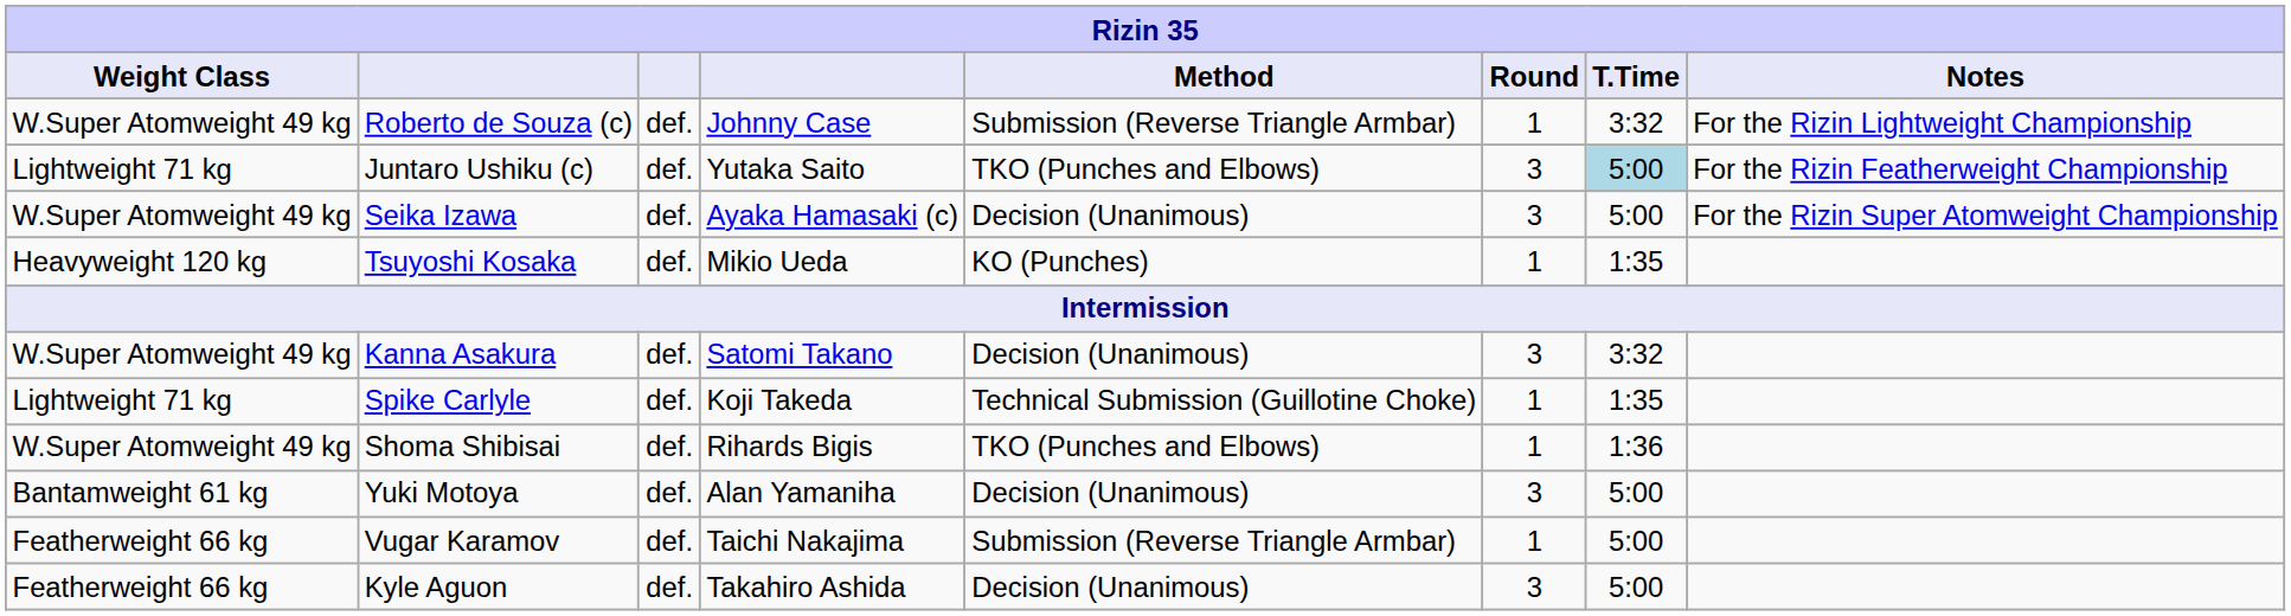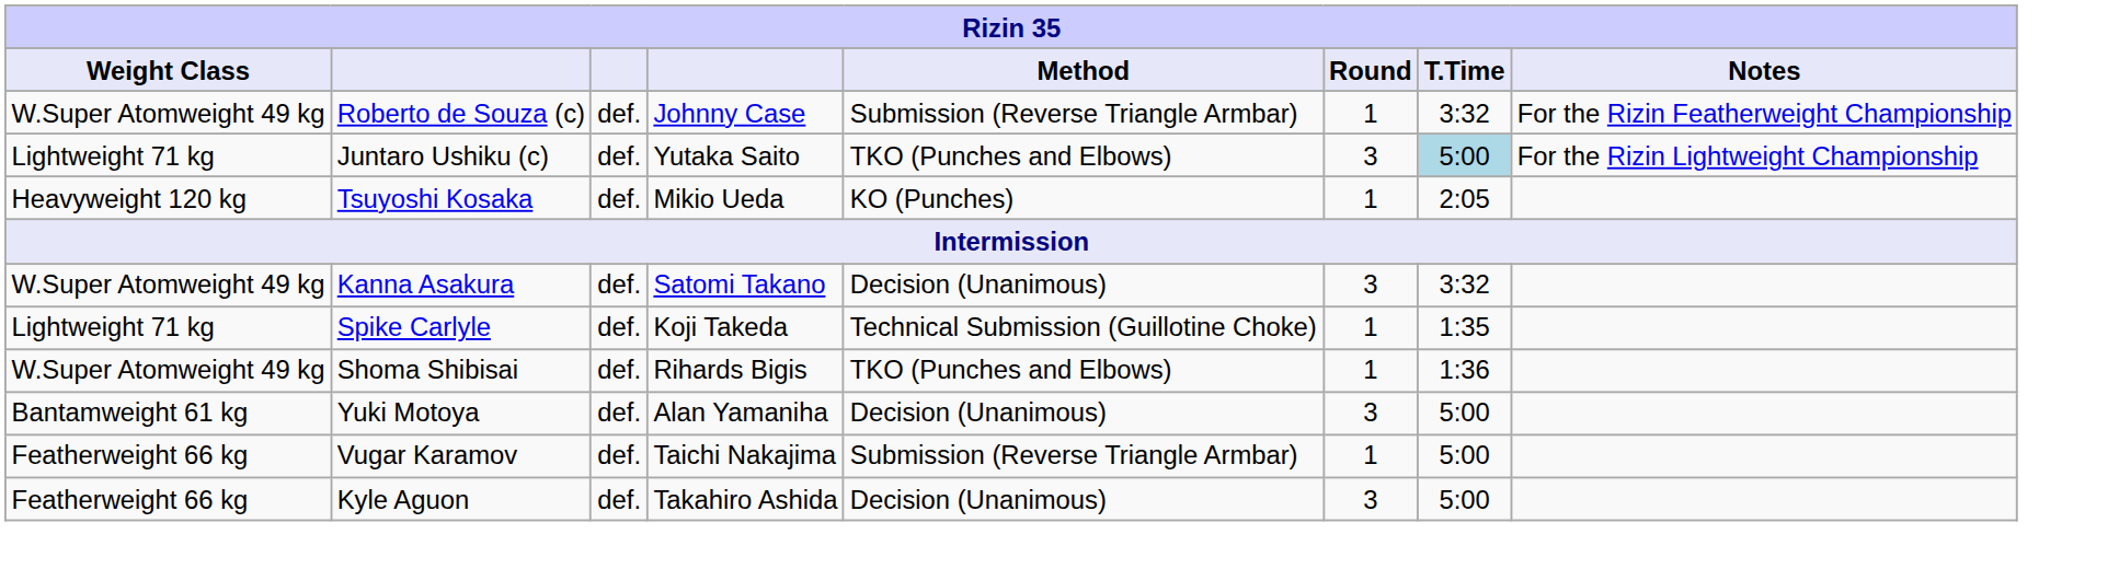Roberto de Souza (c) | Notes: For the Rizin Lightweight Championship -> For the Rizin Featherweight Championship
Juntaro Ushiku (c) | Notes: For the Rizin Featherweight Championship -> For the Rizin Lightweight Championship
- row: W.Super Atomweight 49 kg | Seika Izawa | def. | Ayaka Hamasaki (c) | Decision (Unanimous) | 3 | 5:00 | For the Rizin Super Atomweight Championship
Tsuyoshi Kosaka | T.Time: 1:35 -> 2:05
